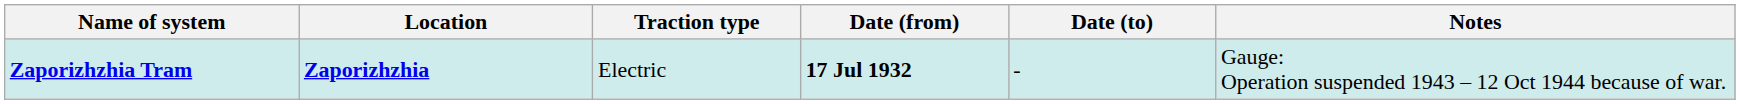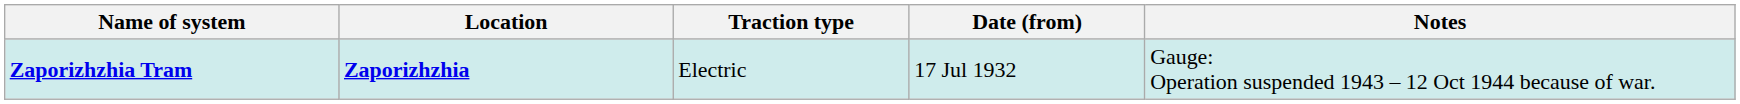- column: Date (to) | -
Zaporizhzhia Tram | Date (from): bold -> normal
